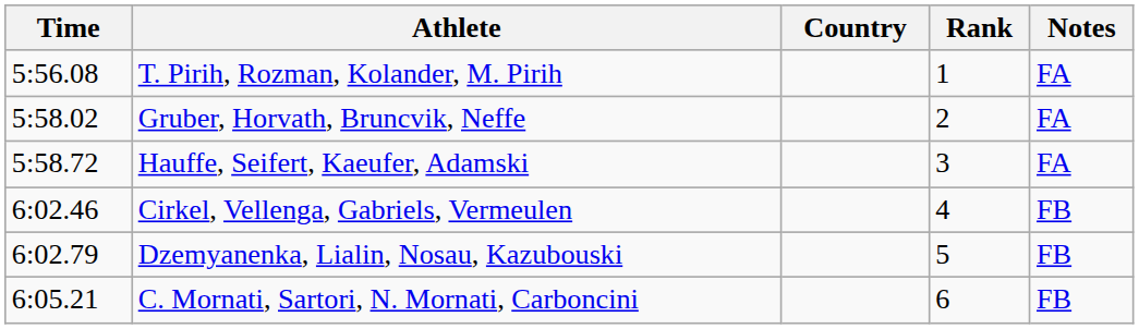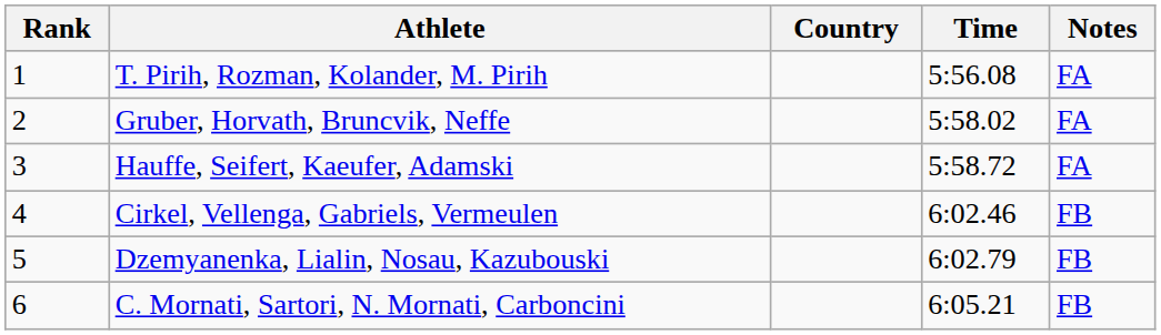columns swapped: Rank <-> Time
